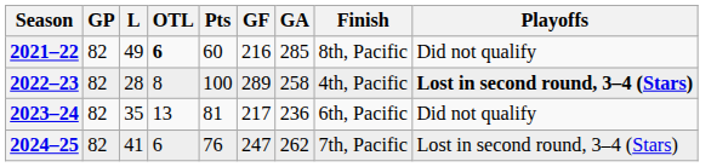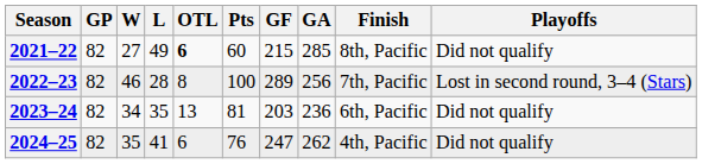+ column: W | 27 | 46 | 34 | 35
2021–22 | GF: 216 -> 215
2022–23 | GA: 258 -> 256
2022–23 | Finish: 4th, Pacific -> 7th, Pacific
2022–23 | Playoffs: bold -> normal
2023–24 | GF: 217 -> 203
2024–25 | Finish: 7th, Pacific -> 4th, Pacific
2024–25 | Playoffs: Lost in second round, 3–4 (Stars) -> Did not qualify
